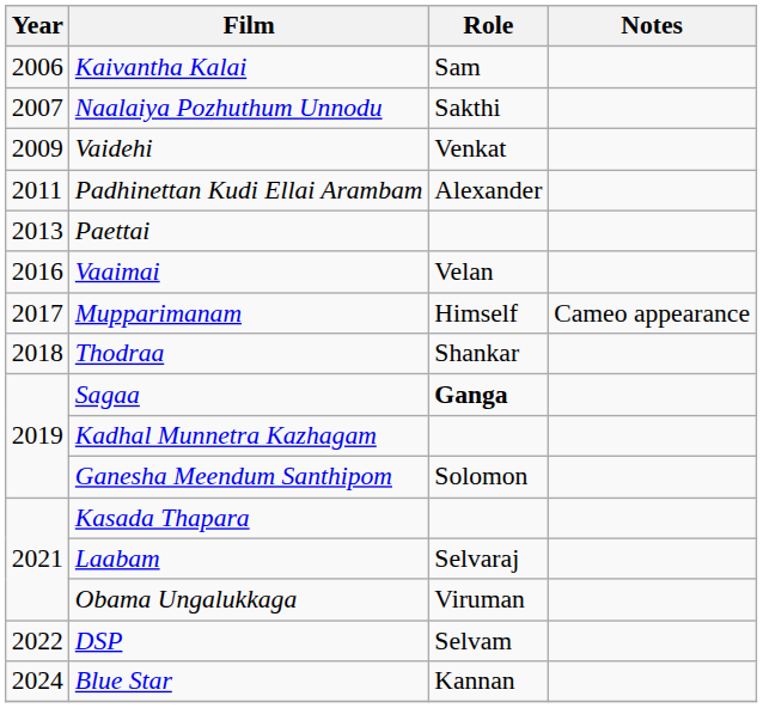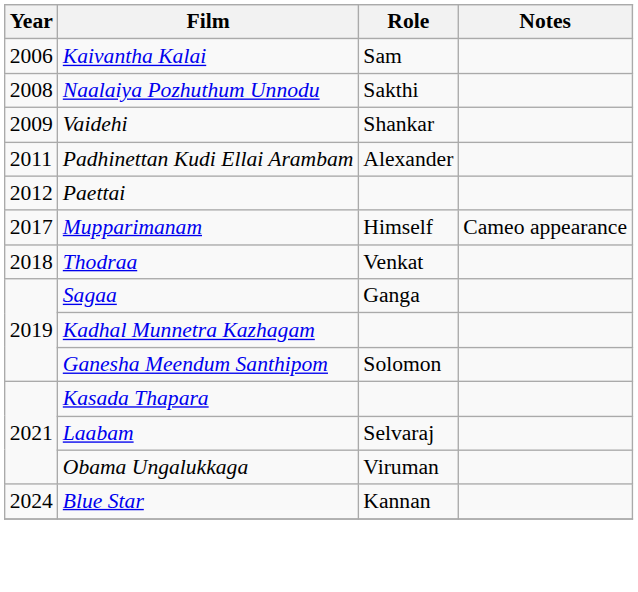Naalaiya Pozhuthum Unnodu | Year: 2007 -> 2008
Vaidehi | Role: Venkat -> Shankar
Paettai | Year: 2013 -> 2012
- row: 2016 | Vaaimai | Velan
Thodraa | Role: Shankar -> Venkat
Sagaa | Role: bold -> normal
- row: 2022 | DSP | Selvam
